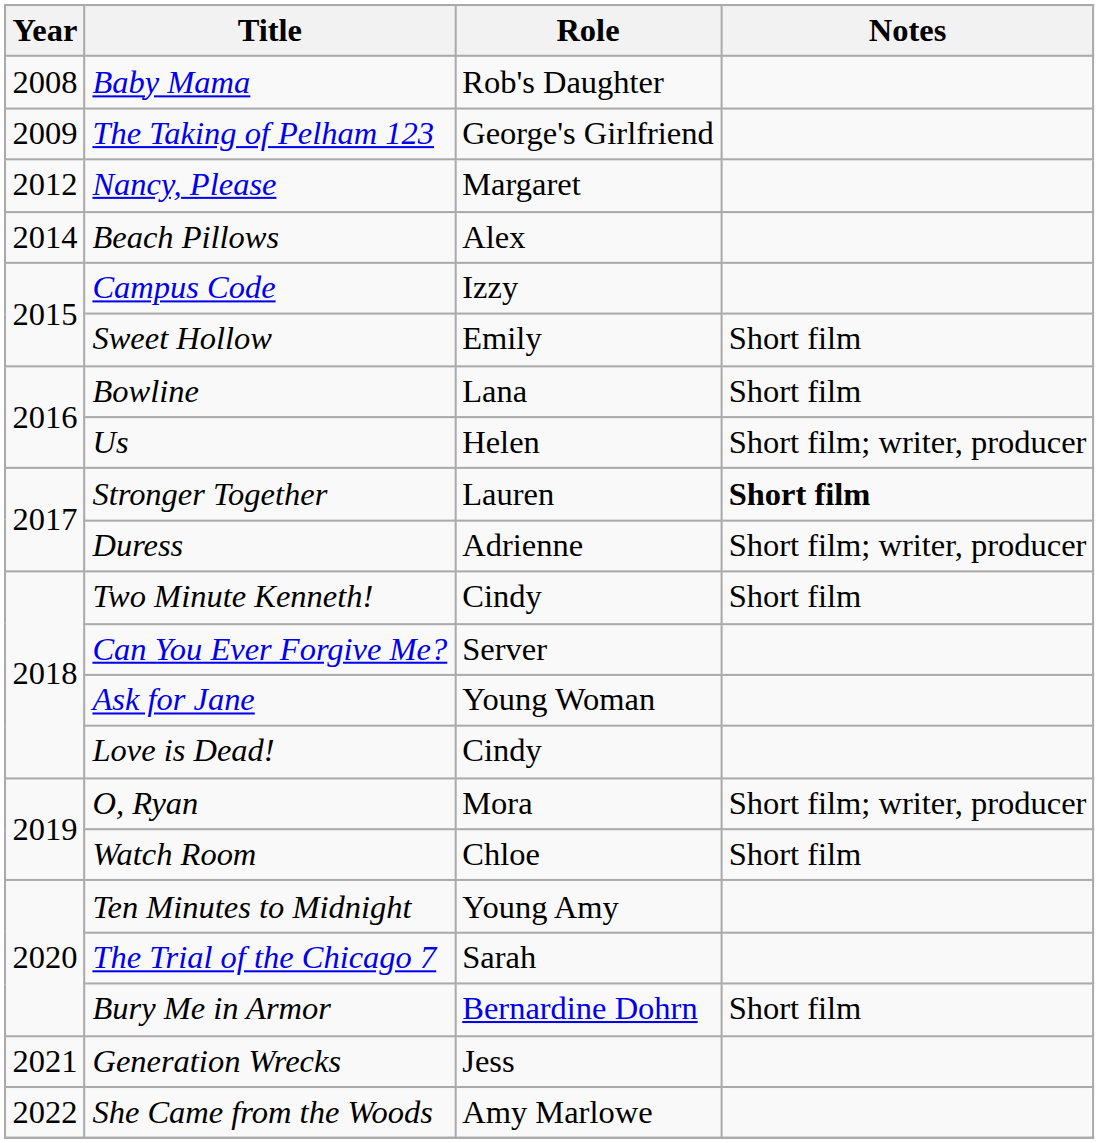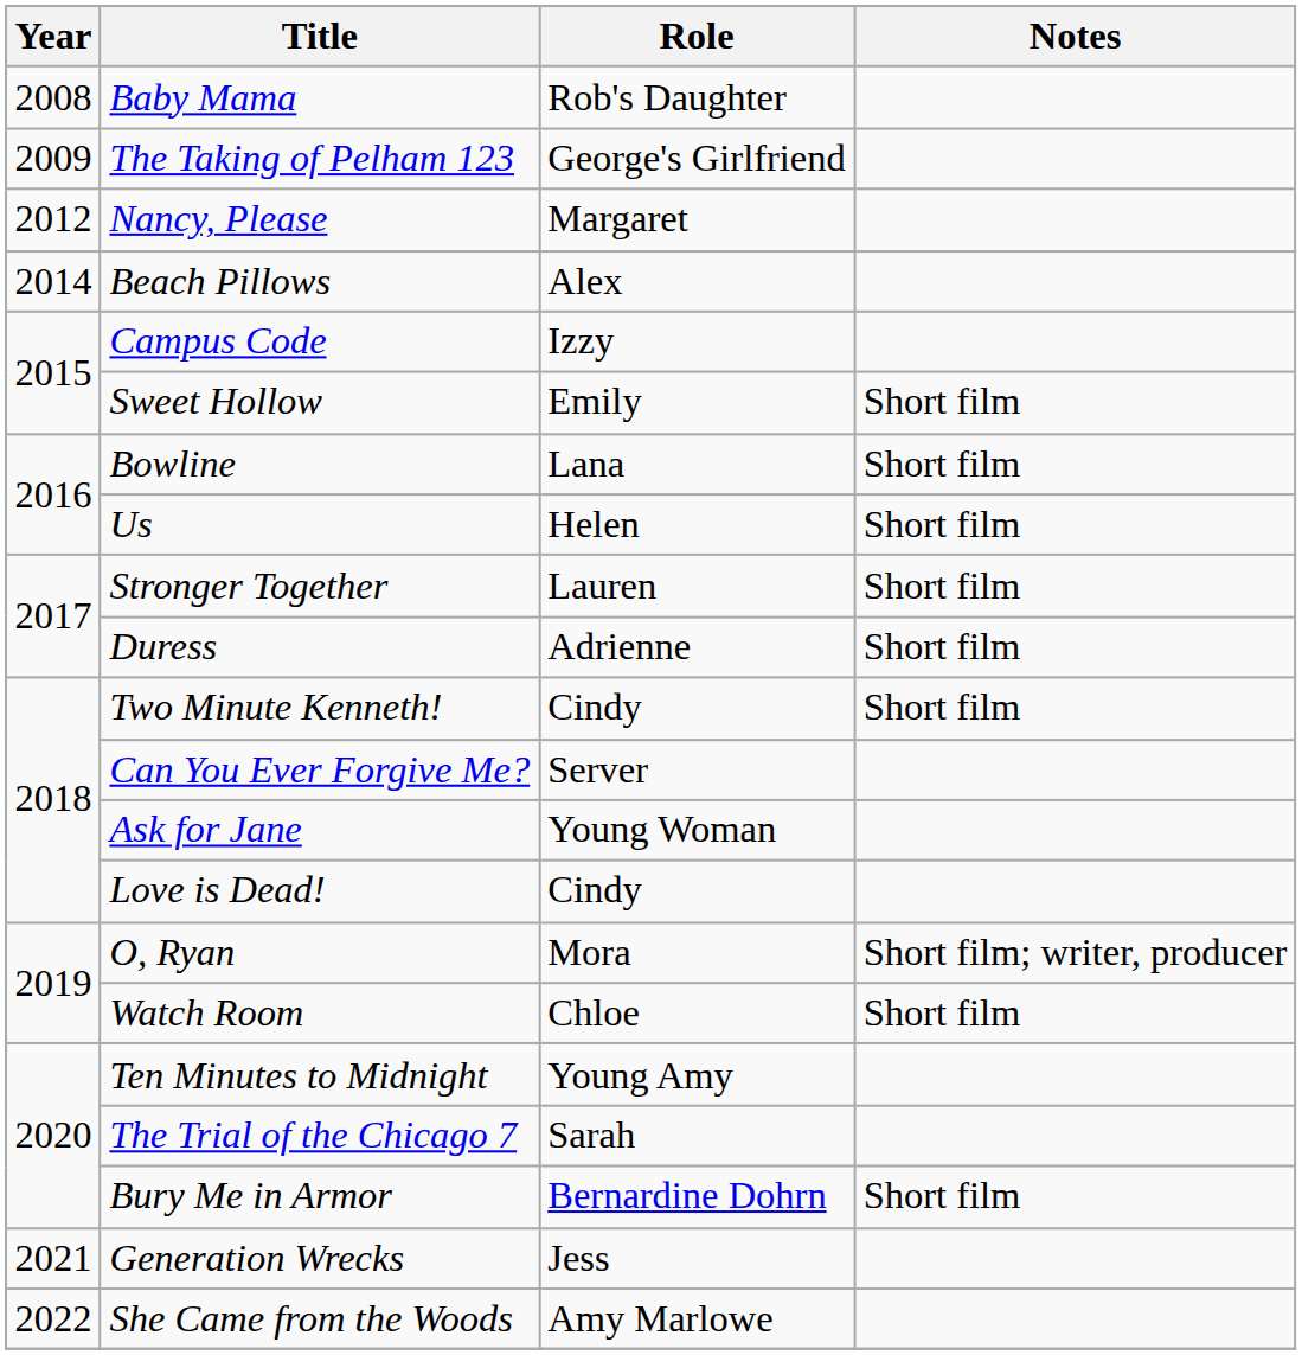Us | Notes: Short film; writer, producer -> Short film
Stronger Together | Notes: bold -> normal
Duress | Notes: Short film; writer, producer -> Short film
